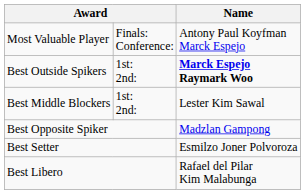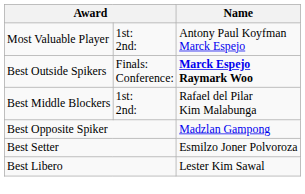Most Valuable Player | column 2: Finals: Conference: -> 1st: 2nd:
Best Outside Spikers | column 2: 1st: 2nd: -> Finals: Conference:
Best Middle Blockers | Name: Lester Kim Sawal -> Rafael del Pilar Kim Malabunga
Best Libero | Name: Rafael del Pilar Kim Malabunga -> Lester Kim Sawal
